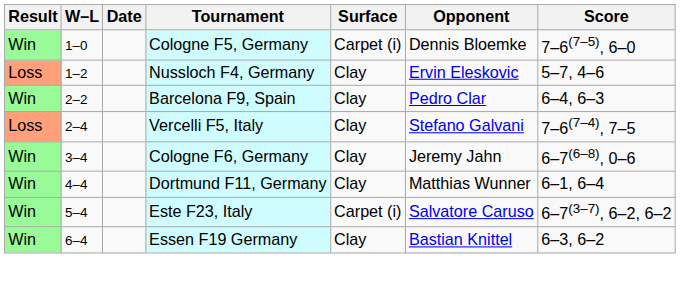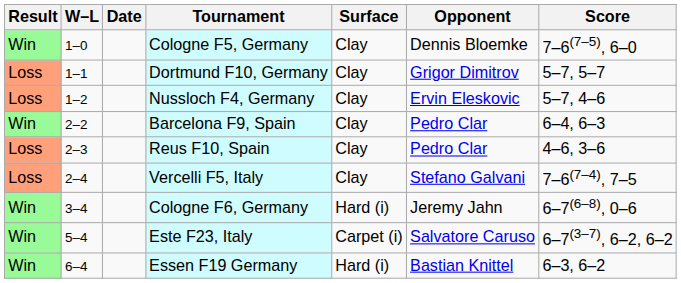Cologne F5, Germany | Surface: Carpet (i) -> Clay
+ row: Loss | 1–1 | Dortmund F10, Germany | Clay | Grigor Dimitrov | 5–7, 5–7
+ row: Loss | 2–3 | Reus F10, Spain | Clay | Pedro Clar | 4–6, 3–6
Cologne F6, Germany | Surface: Clay -> Hard (i)
- row: Win | 4–4 | Dortmund F11, Germany | Clay | Matthias Wunner | 6–1, 6–4
Essen F19 Germany | Surface: Clay -> Hard (i)
